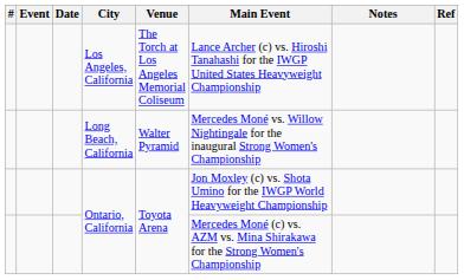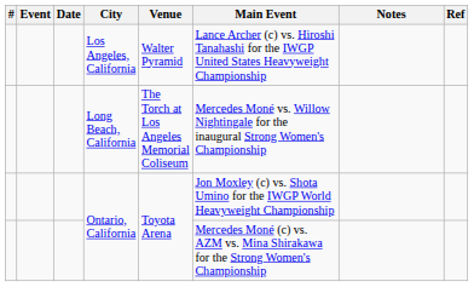Los Angeles, California | Venue: The Torch at Los Angeles Memorial Coliseum -> Walter Pyramid
Long Beach, California | Venue: Walter Pyramid -> The Torch at Los Angeles Memorial Coliseum
